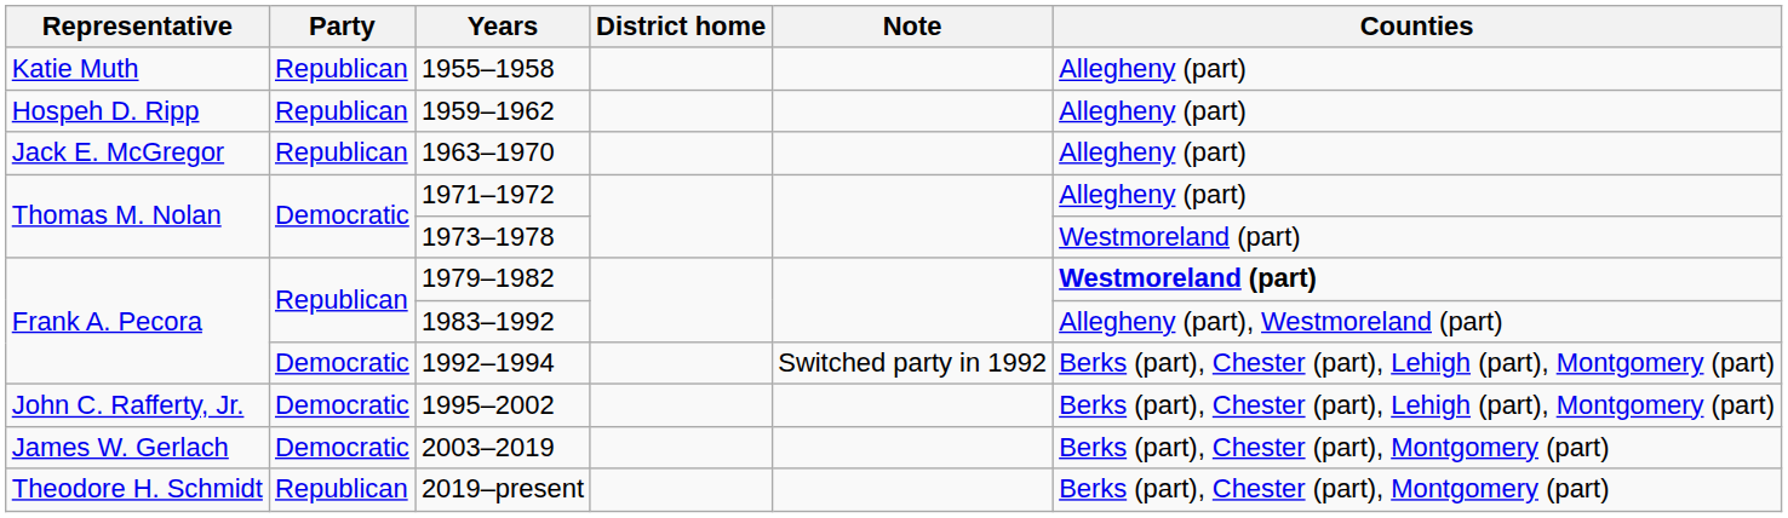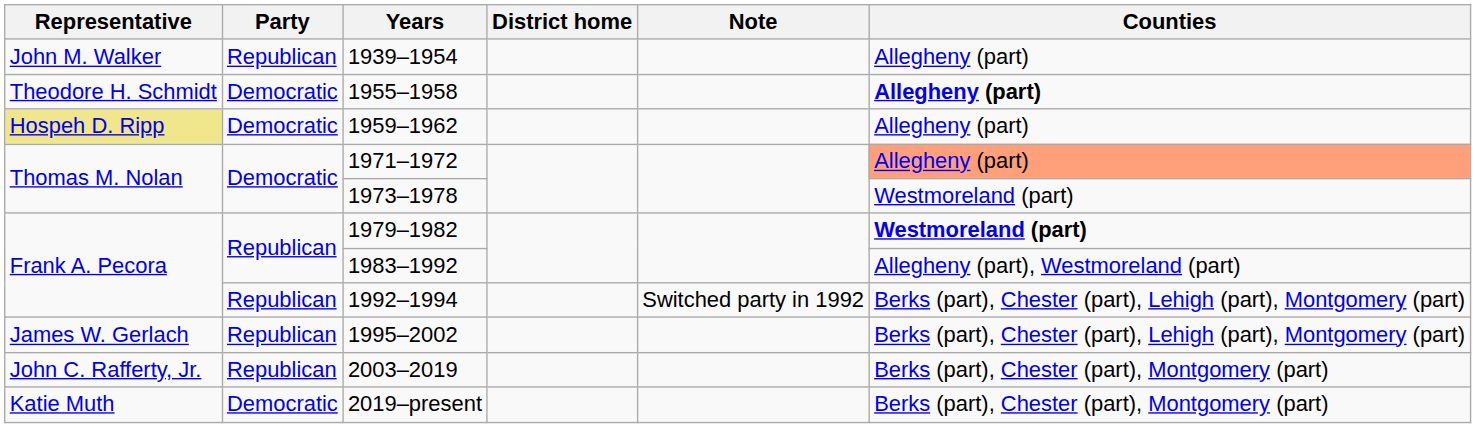+ row: John M. Walker | Republican | 1939–1954 | Allegheny (part)
1955–1958 | Representative: Katie Muth -> Theodore H. Schmidt
1955–1958 | Party: Republican -> Democratic
1955–1958 | Counties: normal -> bold
1959–1962 | Representative: no background -> khaki background
1959–1962 | Party: Republican -> Democratic
- row: Jack E. McGregor | Republican | 1963–1970 | Allegheny (part)
1971–1972 | Counties: no background -> lightsalmon background
1992–1994 | Party: Democratic -> Republican
1995–2002 | Representative: John C. Rafferty, Jr. -> James W. Gerlach
1995–2002 | Party: Democratic -> Republican
2003–2019 | Representative: James W. Gerlach -> John C. Rafferty, Jr.
2003–2019 | Party: Democratic -> Republican
2019–present | Representative: Theodore H. Schmidt -> Katie Muth
2019–present | Party: Republican -> Democratic
